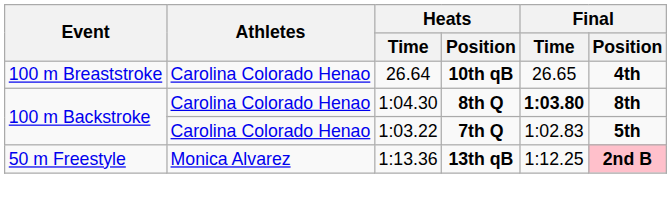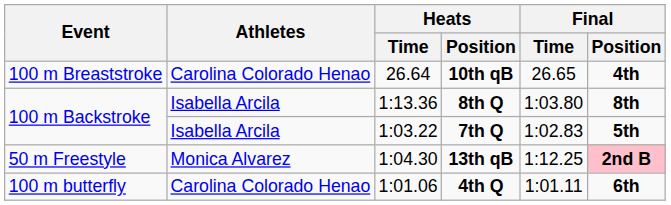8th Q | Athletes: Carolina Colorado Henao -> Isabella Arcila
8th Q | Heats / Time: 1:04.30 -> 1:13.36
8th Q | Final / Time: bold -> normal
7th Q | Athletes: Carolina Colorado Henao -> Isabella Arcila
13th qB | Heats / Time: 1:13.36 -> 1:04.30
+ row: 100 m butterfly | Carolina Colorado Henao | 1:01.06 | 4th Q | 1:01.11 | 6th
